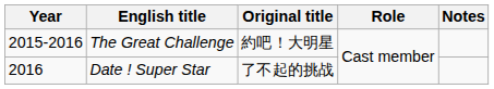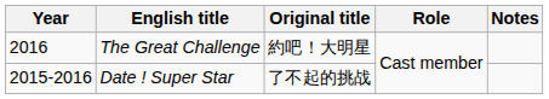The Great Challenge | Year: 2015-2016 -> 2016
Date ! Super Star | Year: 2016 -> 2015-2016
